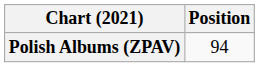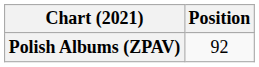Polish Albums (ZPAV) | Position: 94 -> 92
